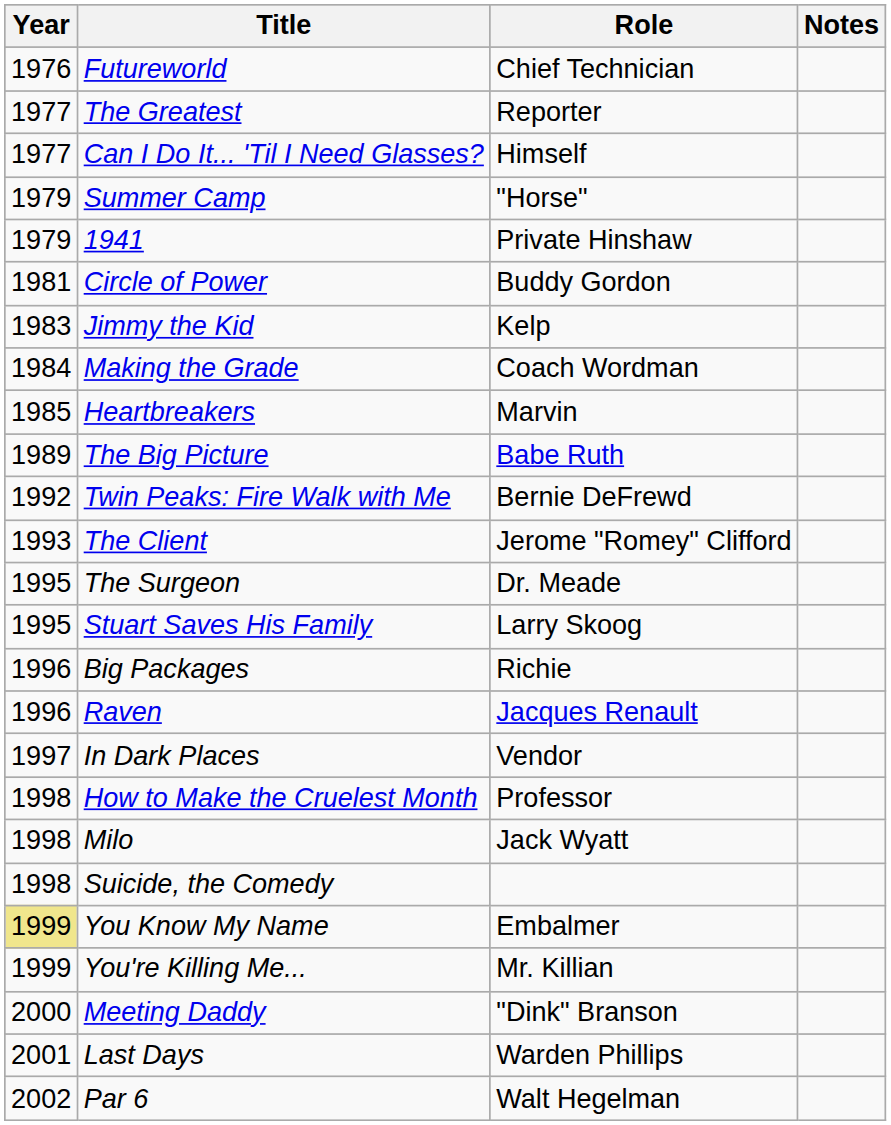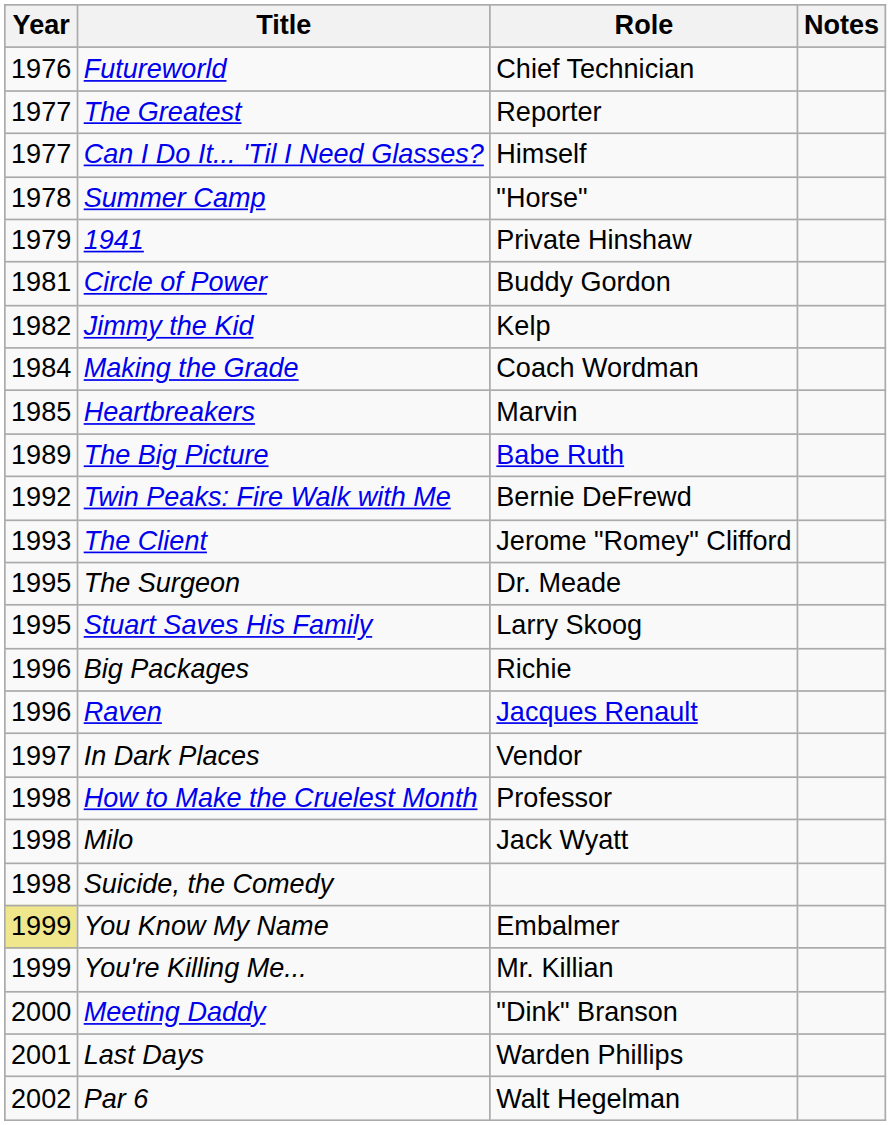Summer Camp | Year: 1979 -> 1978
Jimmy the Kid | Year: 1983 -> 1982
